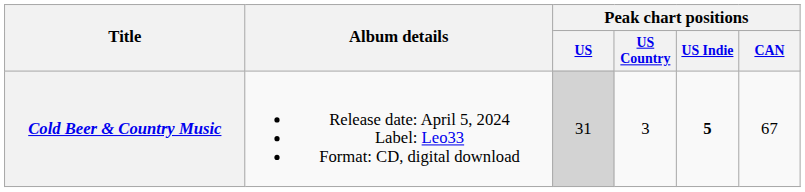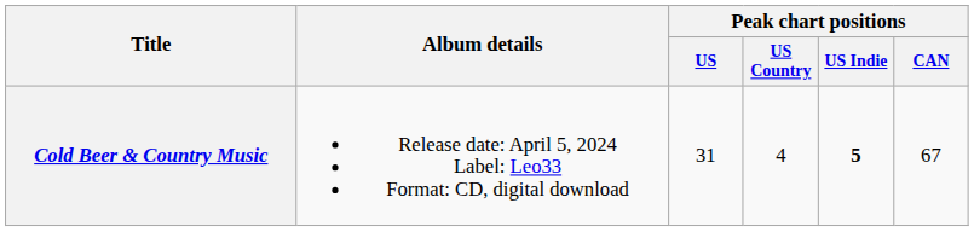Cold Beer & Country Music | Peak chart positions / US: lightgrey background -> no background
Cold Beer & Country Music | Peak chart positions / US Country: 3 -> 4
